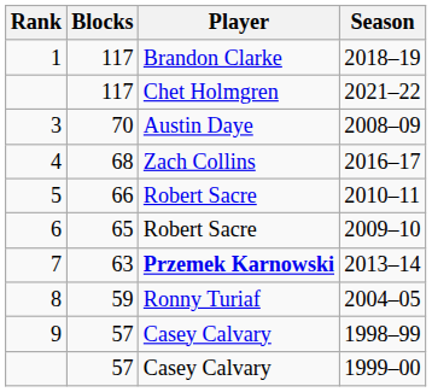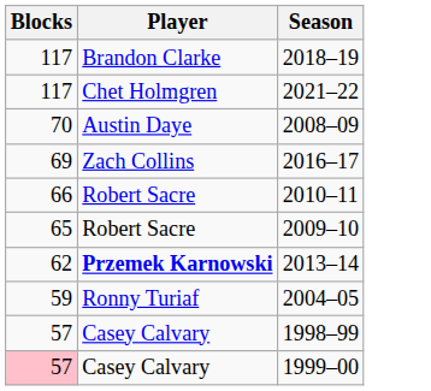- column: Rank | 1 | 3 | 4 | 5 | 6 | 7 | 8 | 9
2016–17 | Blocks: 68 -> 69
2013–14 | Blocks: 63 -> 62
1999–00 | Blocks: no background -> pink background
